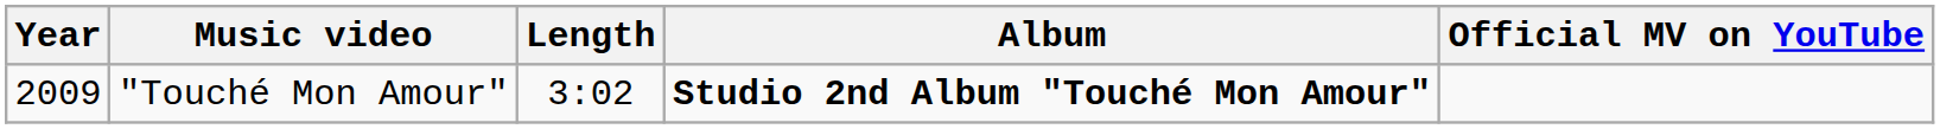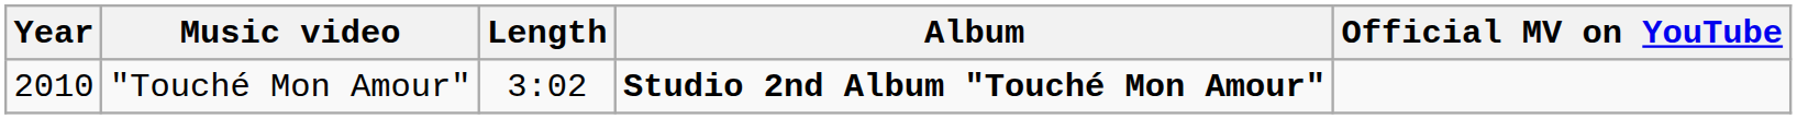"Touché Mon Amour" | Year: 2009 -> 2010
